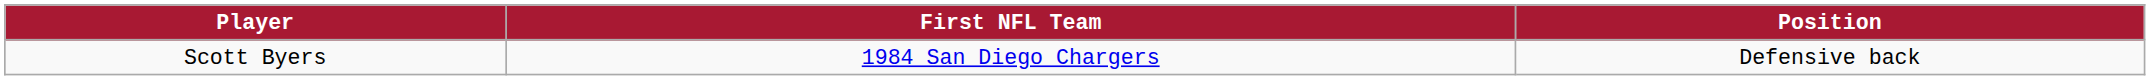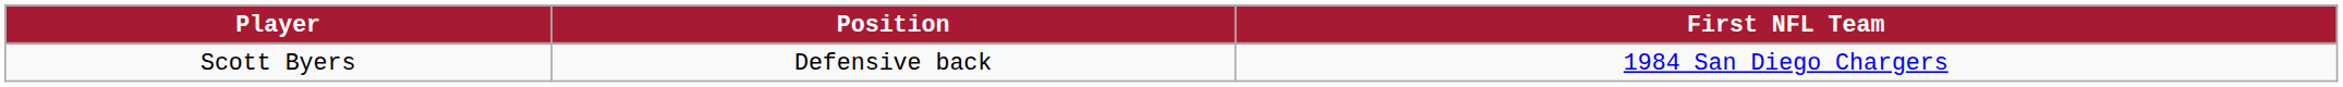columns swapped: Position <-> First NFL Team
